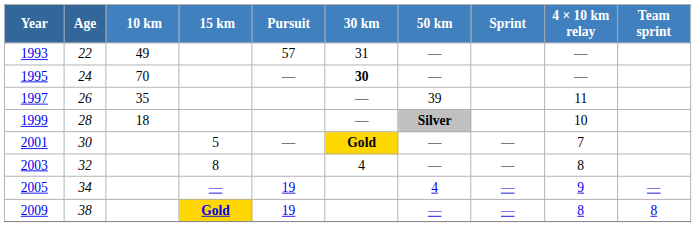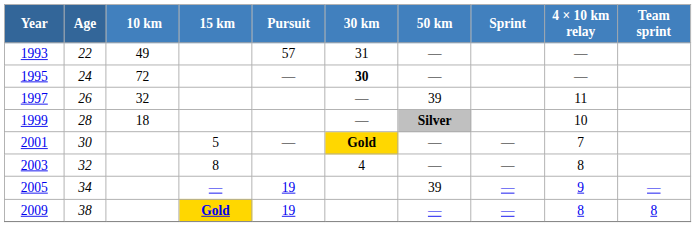1995 | 10 km: 70 -> 72
1997 | 10 km: 35 -> 32
2005 | 50 km: 4 -> 39
